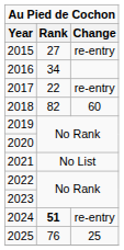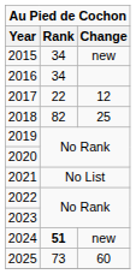2015 | Rank: 27 -> 34
2015 | Change: re-entry -> new
2017 | Change: re-entry -> 12
2018 | Change: 60 -> 25
2024 | Change: re-entry -> new
2025 | Rank: 76 -> 73
2025 | Change: 25 -> 60
